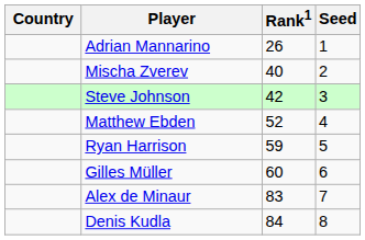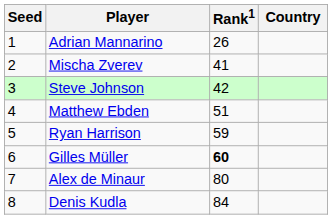columns swapped: Country <-> Seed
Mischa Zverev | Rank1: 40 -> 41
Matthew Ebden | Rank1: 52 -> 51
Gilles Müller | Rank1: normal -> bold
Alex de Minaur | Rank1: 83 -> 80
